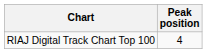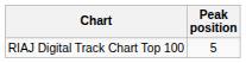RIAJ Digital Track Chart Top 100 | Peak position: 4 -> 5
